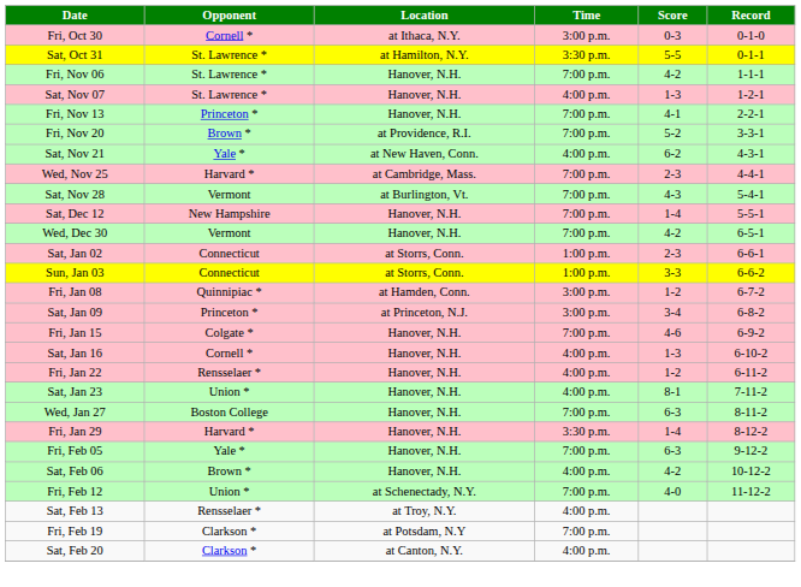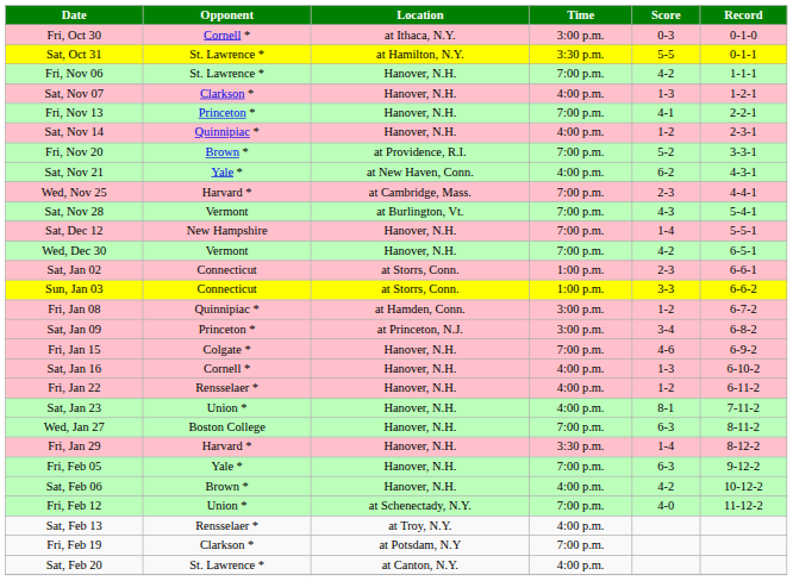Sat, Nov 07 | Opponent: St. Lawrence * -> Clarkson *
+ row: Sat, Nov 14 | Quinnipiac * | Hanover, N.H. | 4:00 p.m. | 1-2 | 2-3-1
Sat, Feb 20 | Opponent: Clarkson * -> St. Lawrence *
